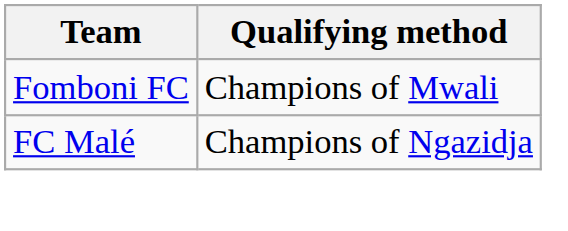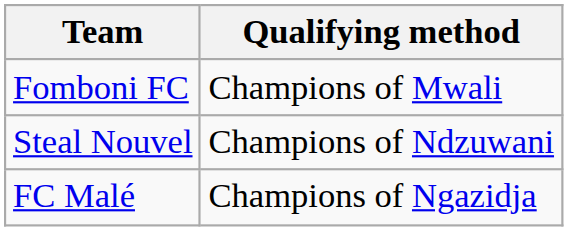+ row: Steal Nouvel | Champions of Ndzuwani
